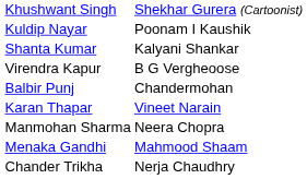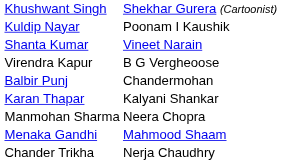Shanta Kumar | column 2: Kalyani Shankar -> Vineet Narain
Karan Thapar | column 2: Vineet Narain -> Kalyani Shankar
